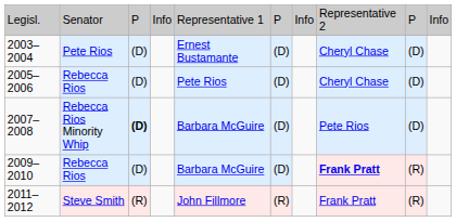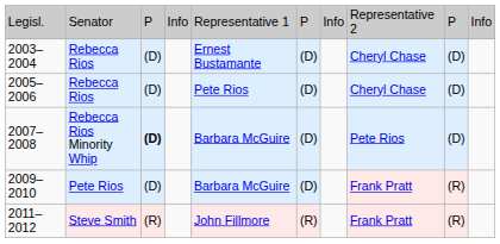2003–2004 | column 2: Pete Rios -> Rebecca Rios
2009–2010 | column 2: Rebecca Rios -> Pete Rios
2009–2010 | column 8: bold -> normal
